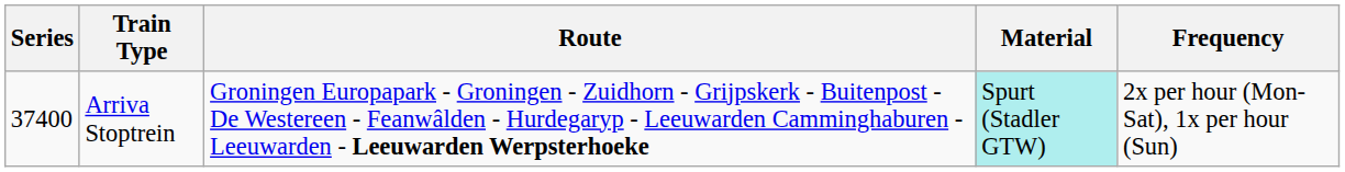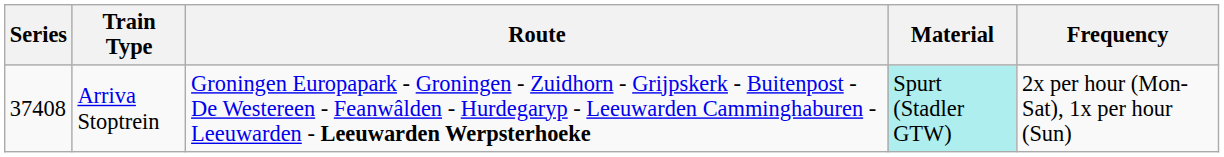Arriva Stoptrein | Series: 37400 -> 37408
